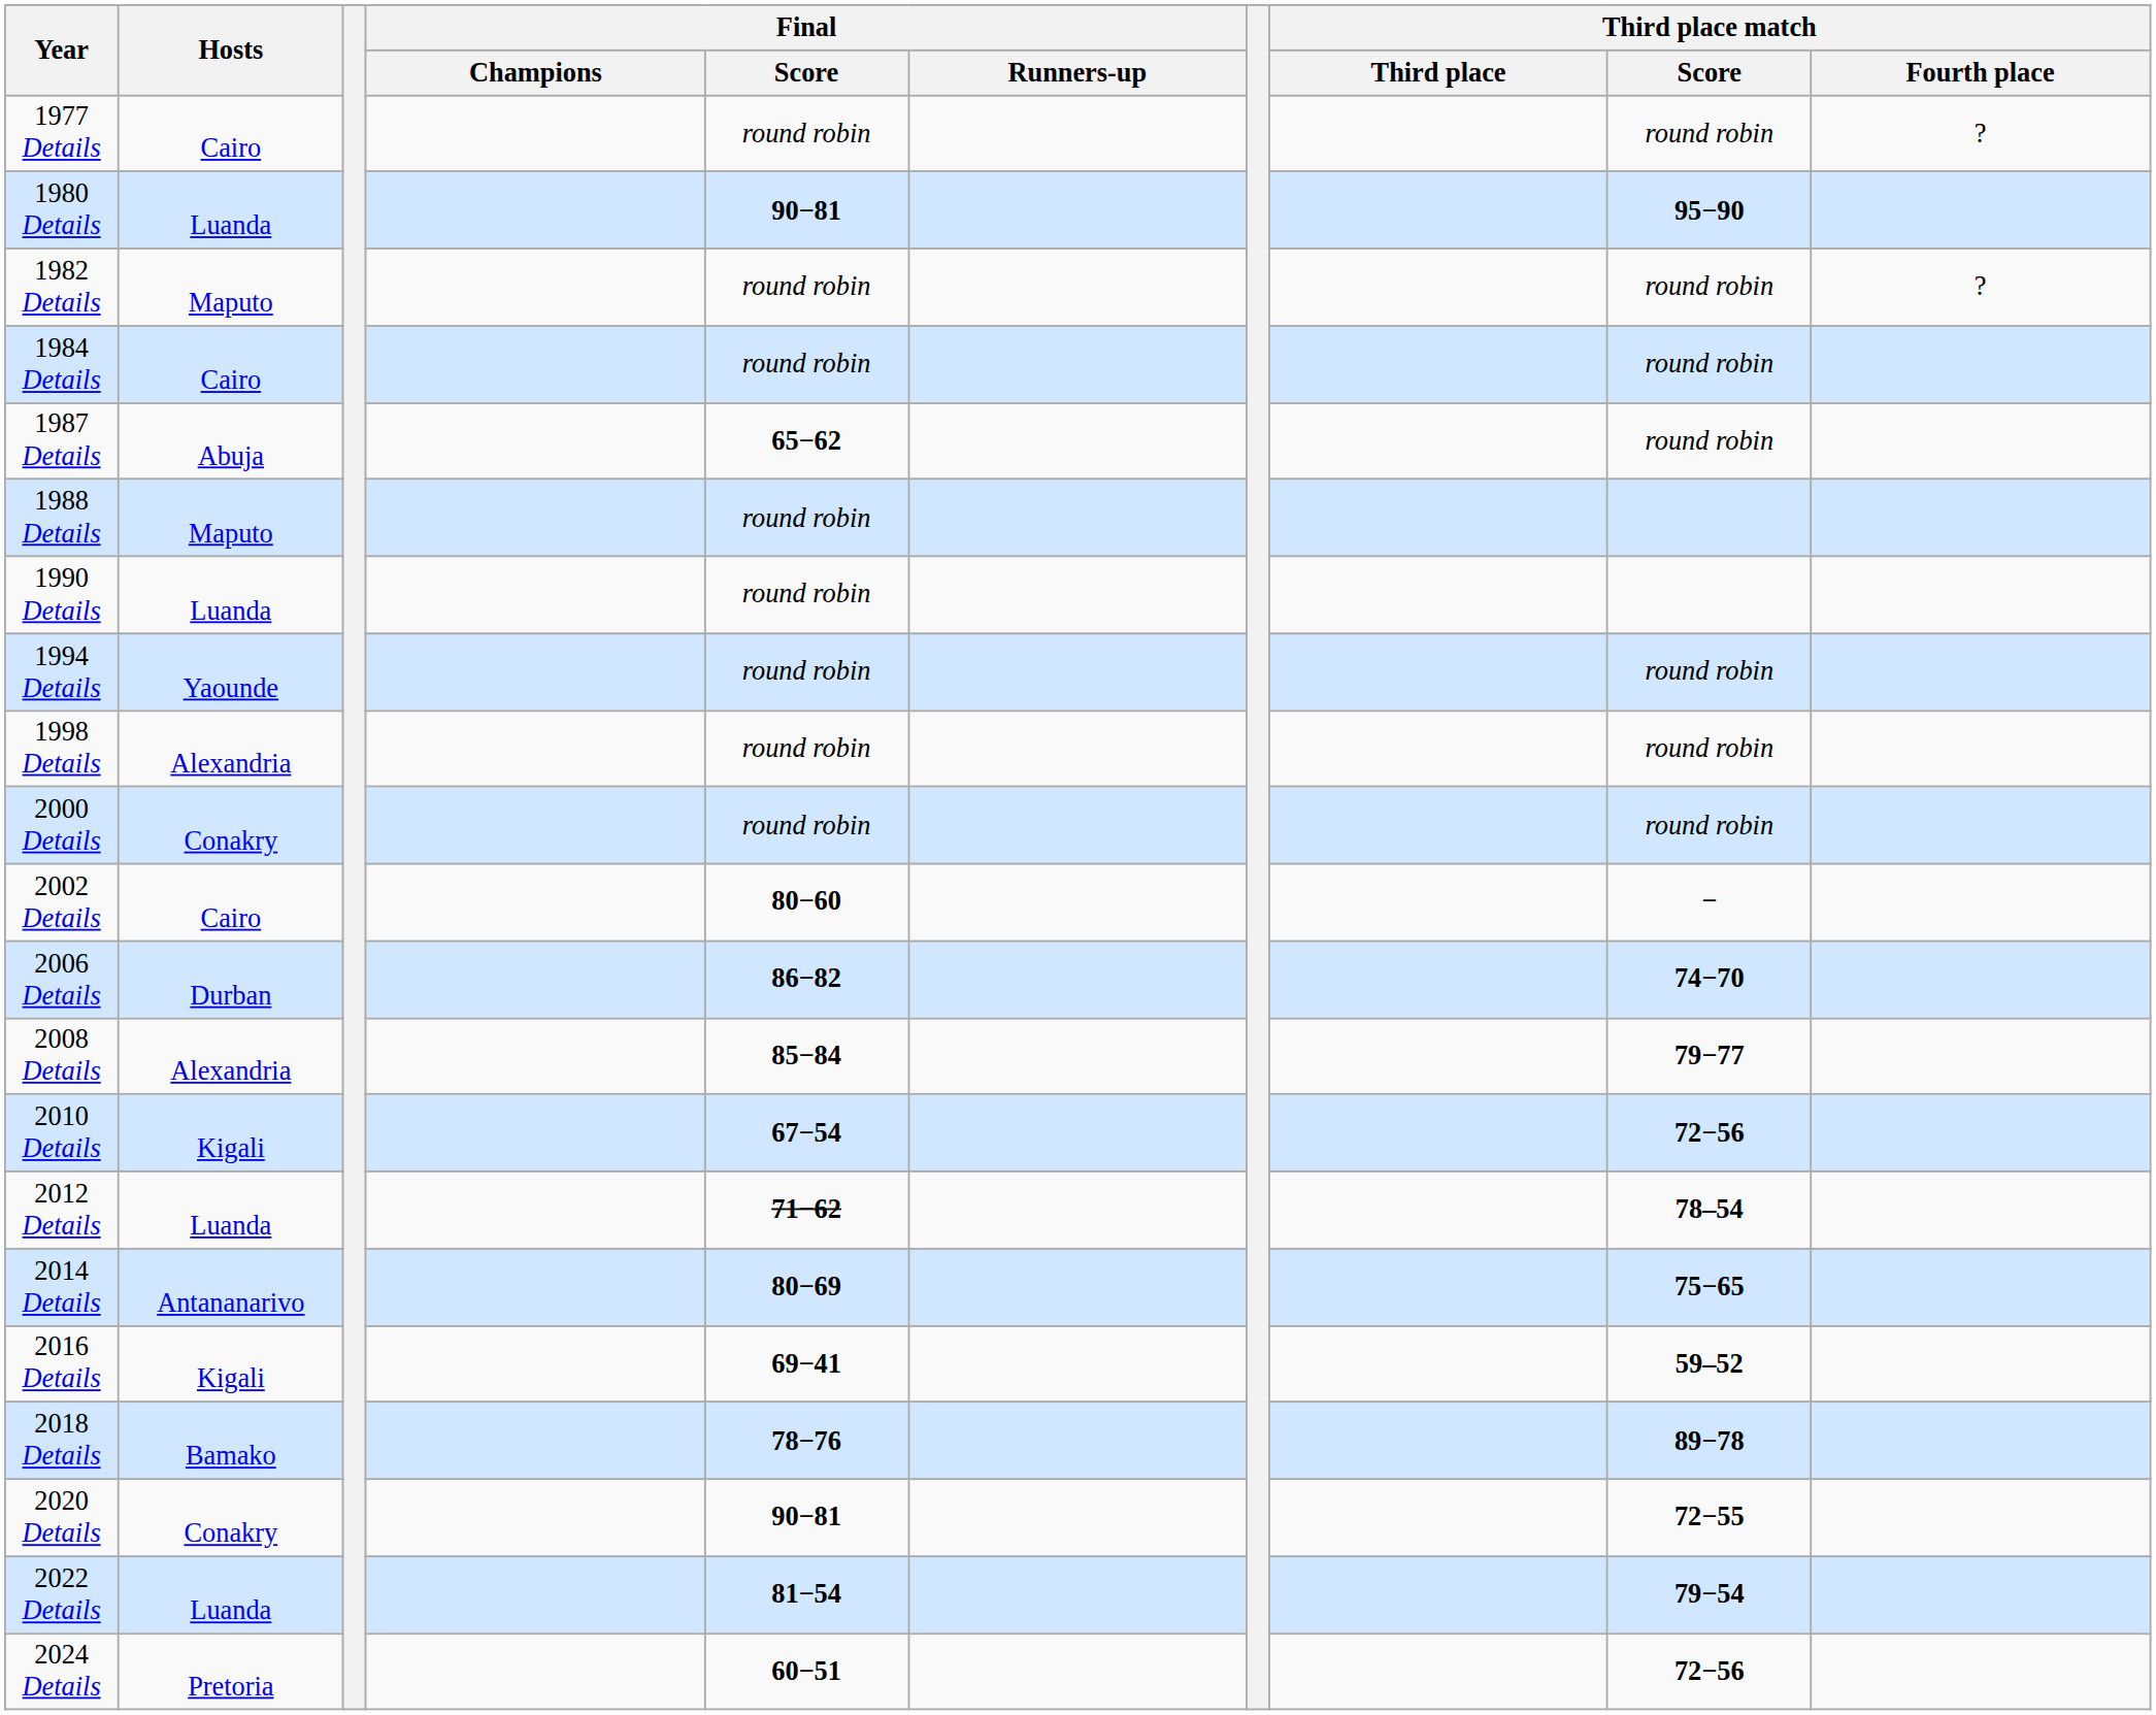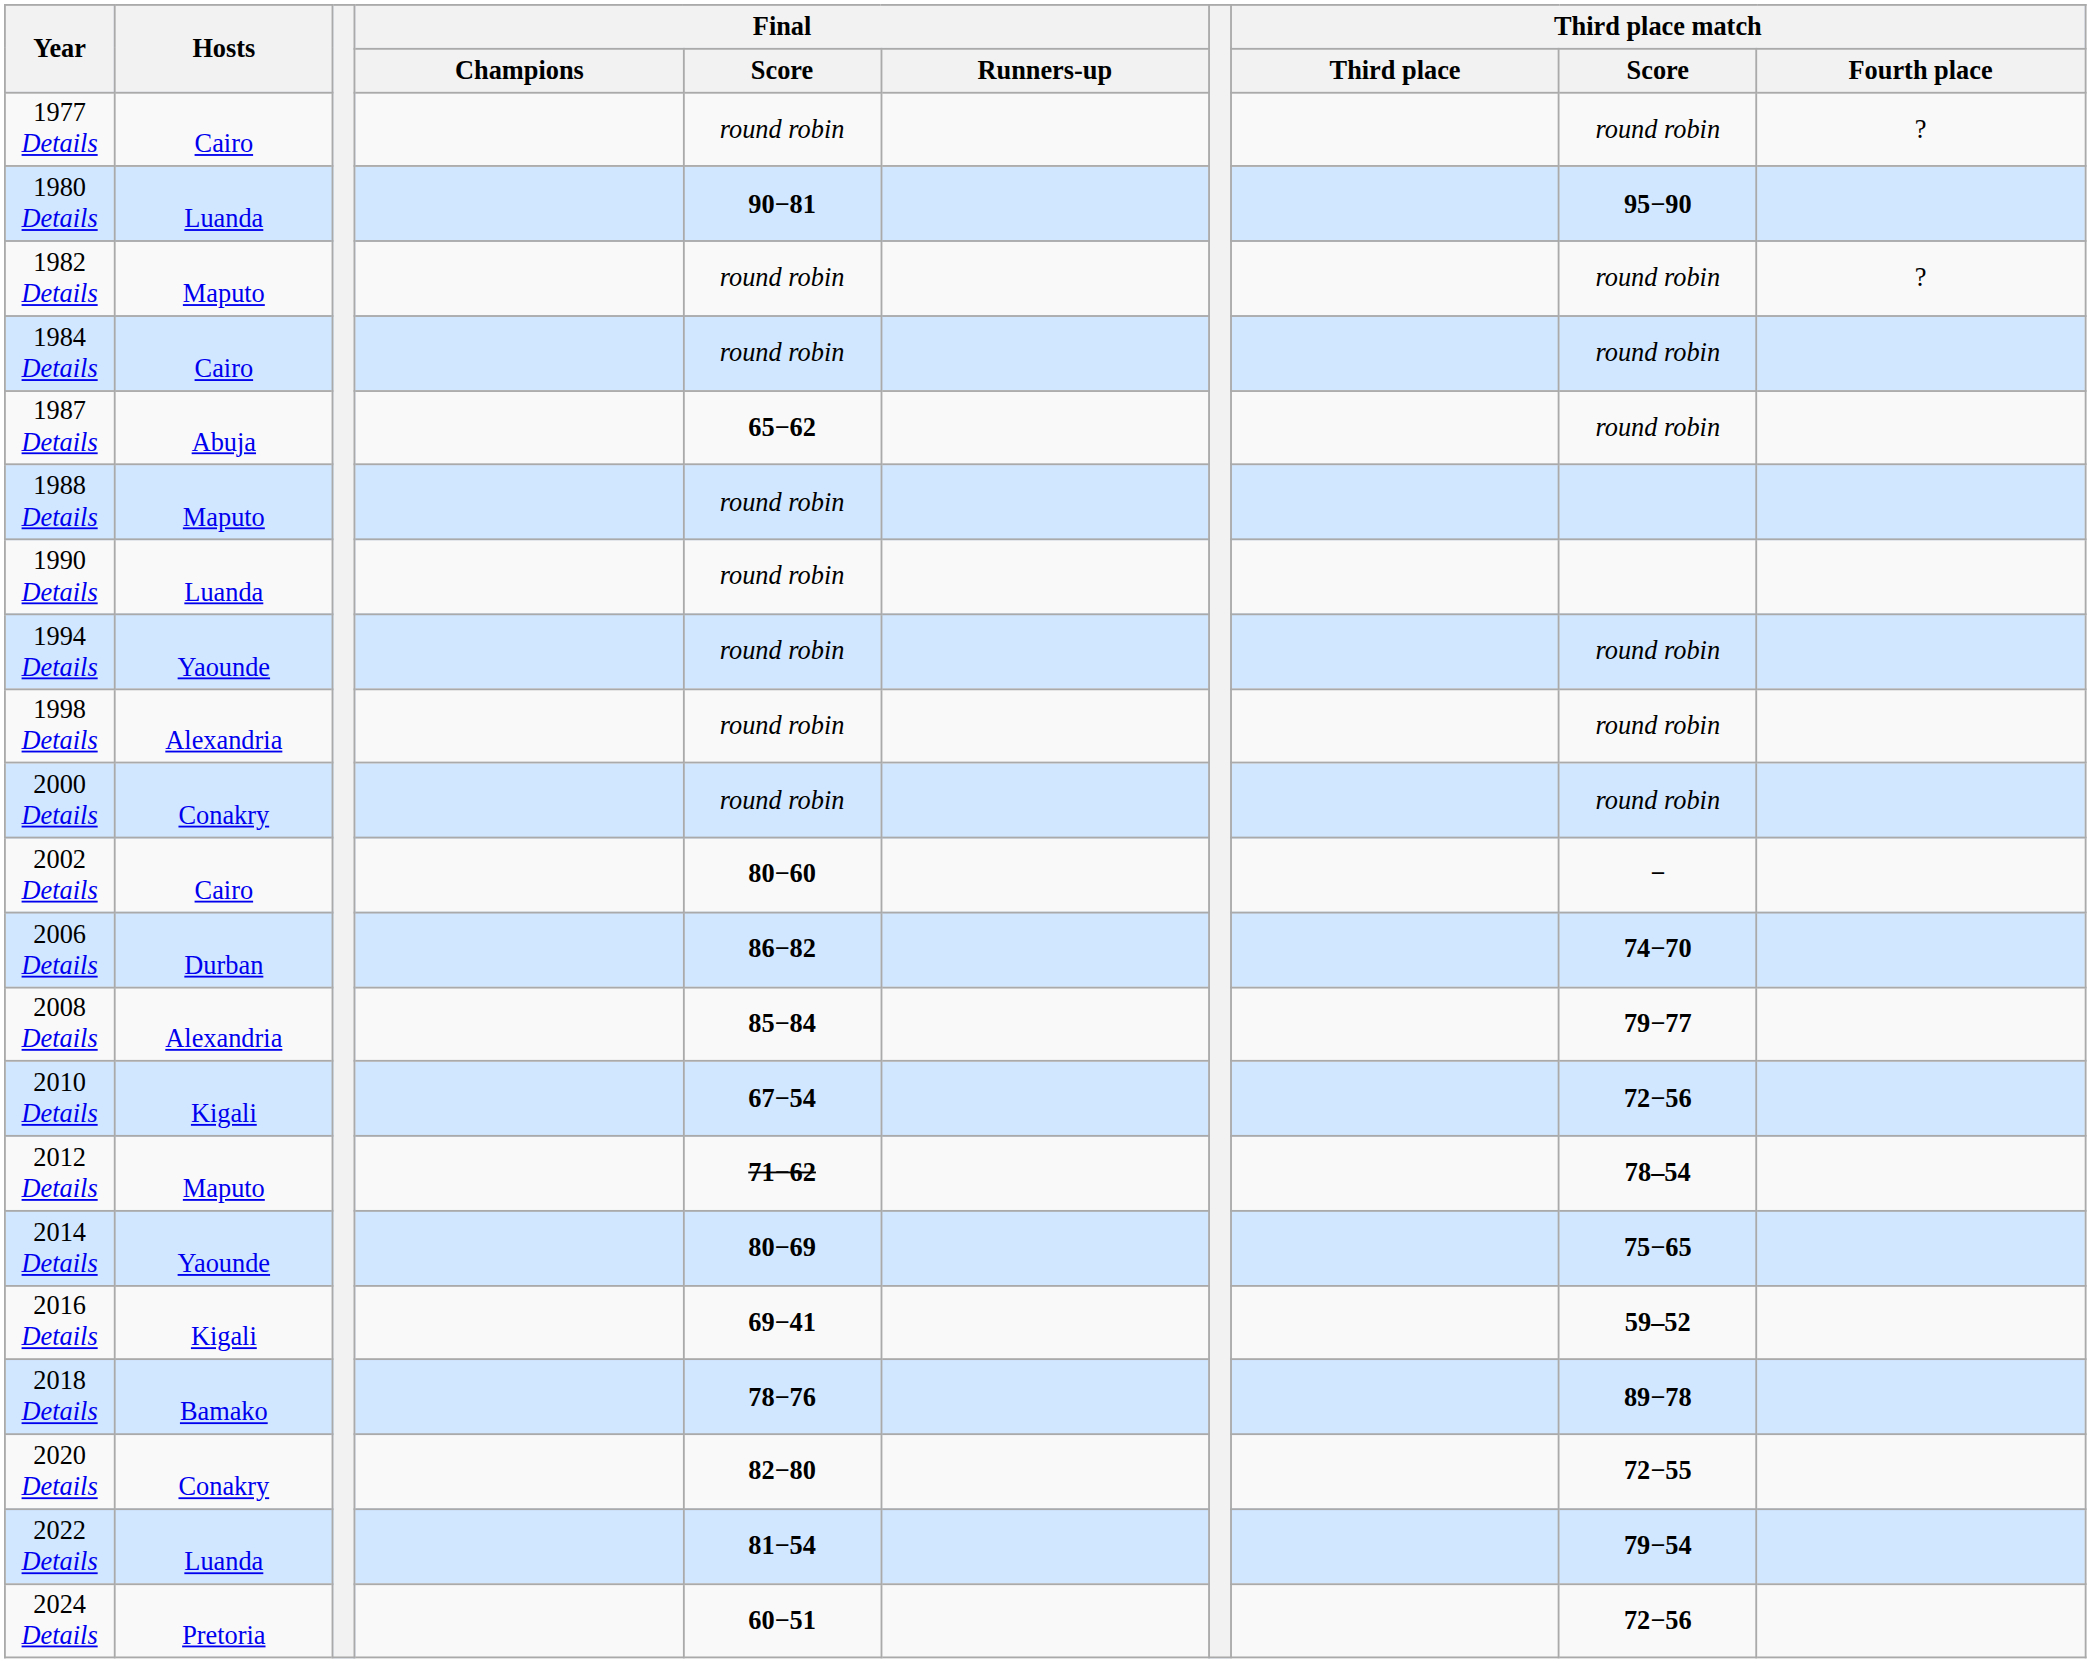2012 Details | Hosts: Luanda -> Maputo
2014 Details | Hosts: Antananarivo -> Yaounde
2020 Details | Final / Score: 90−81 -> 82−80
